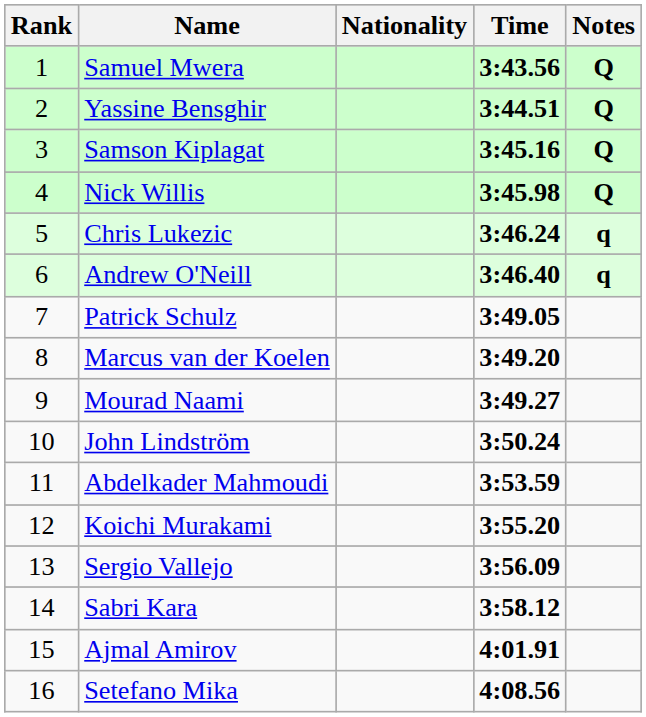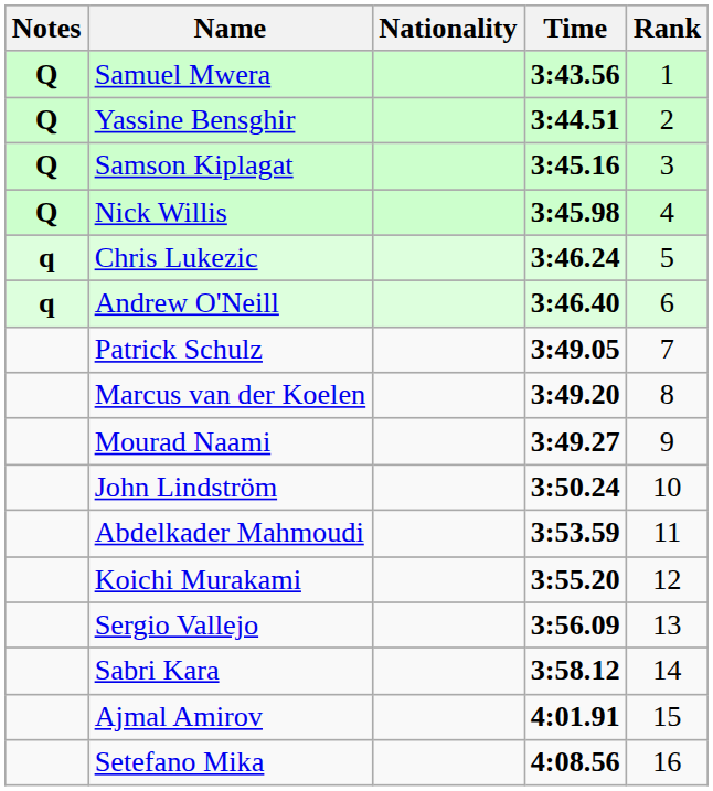columns swapped: Rank <-> Notes
